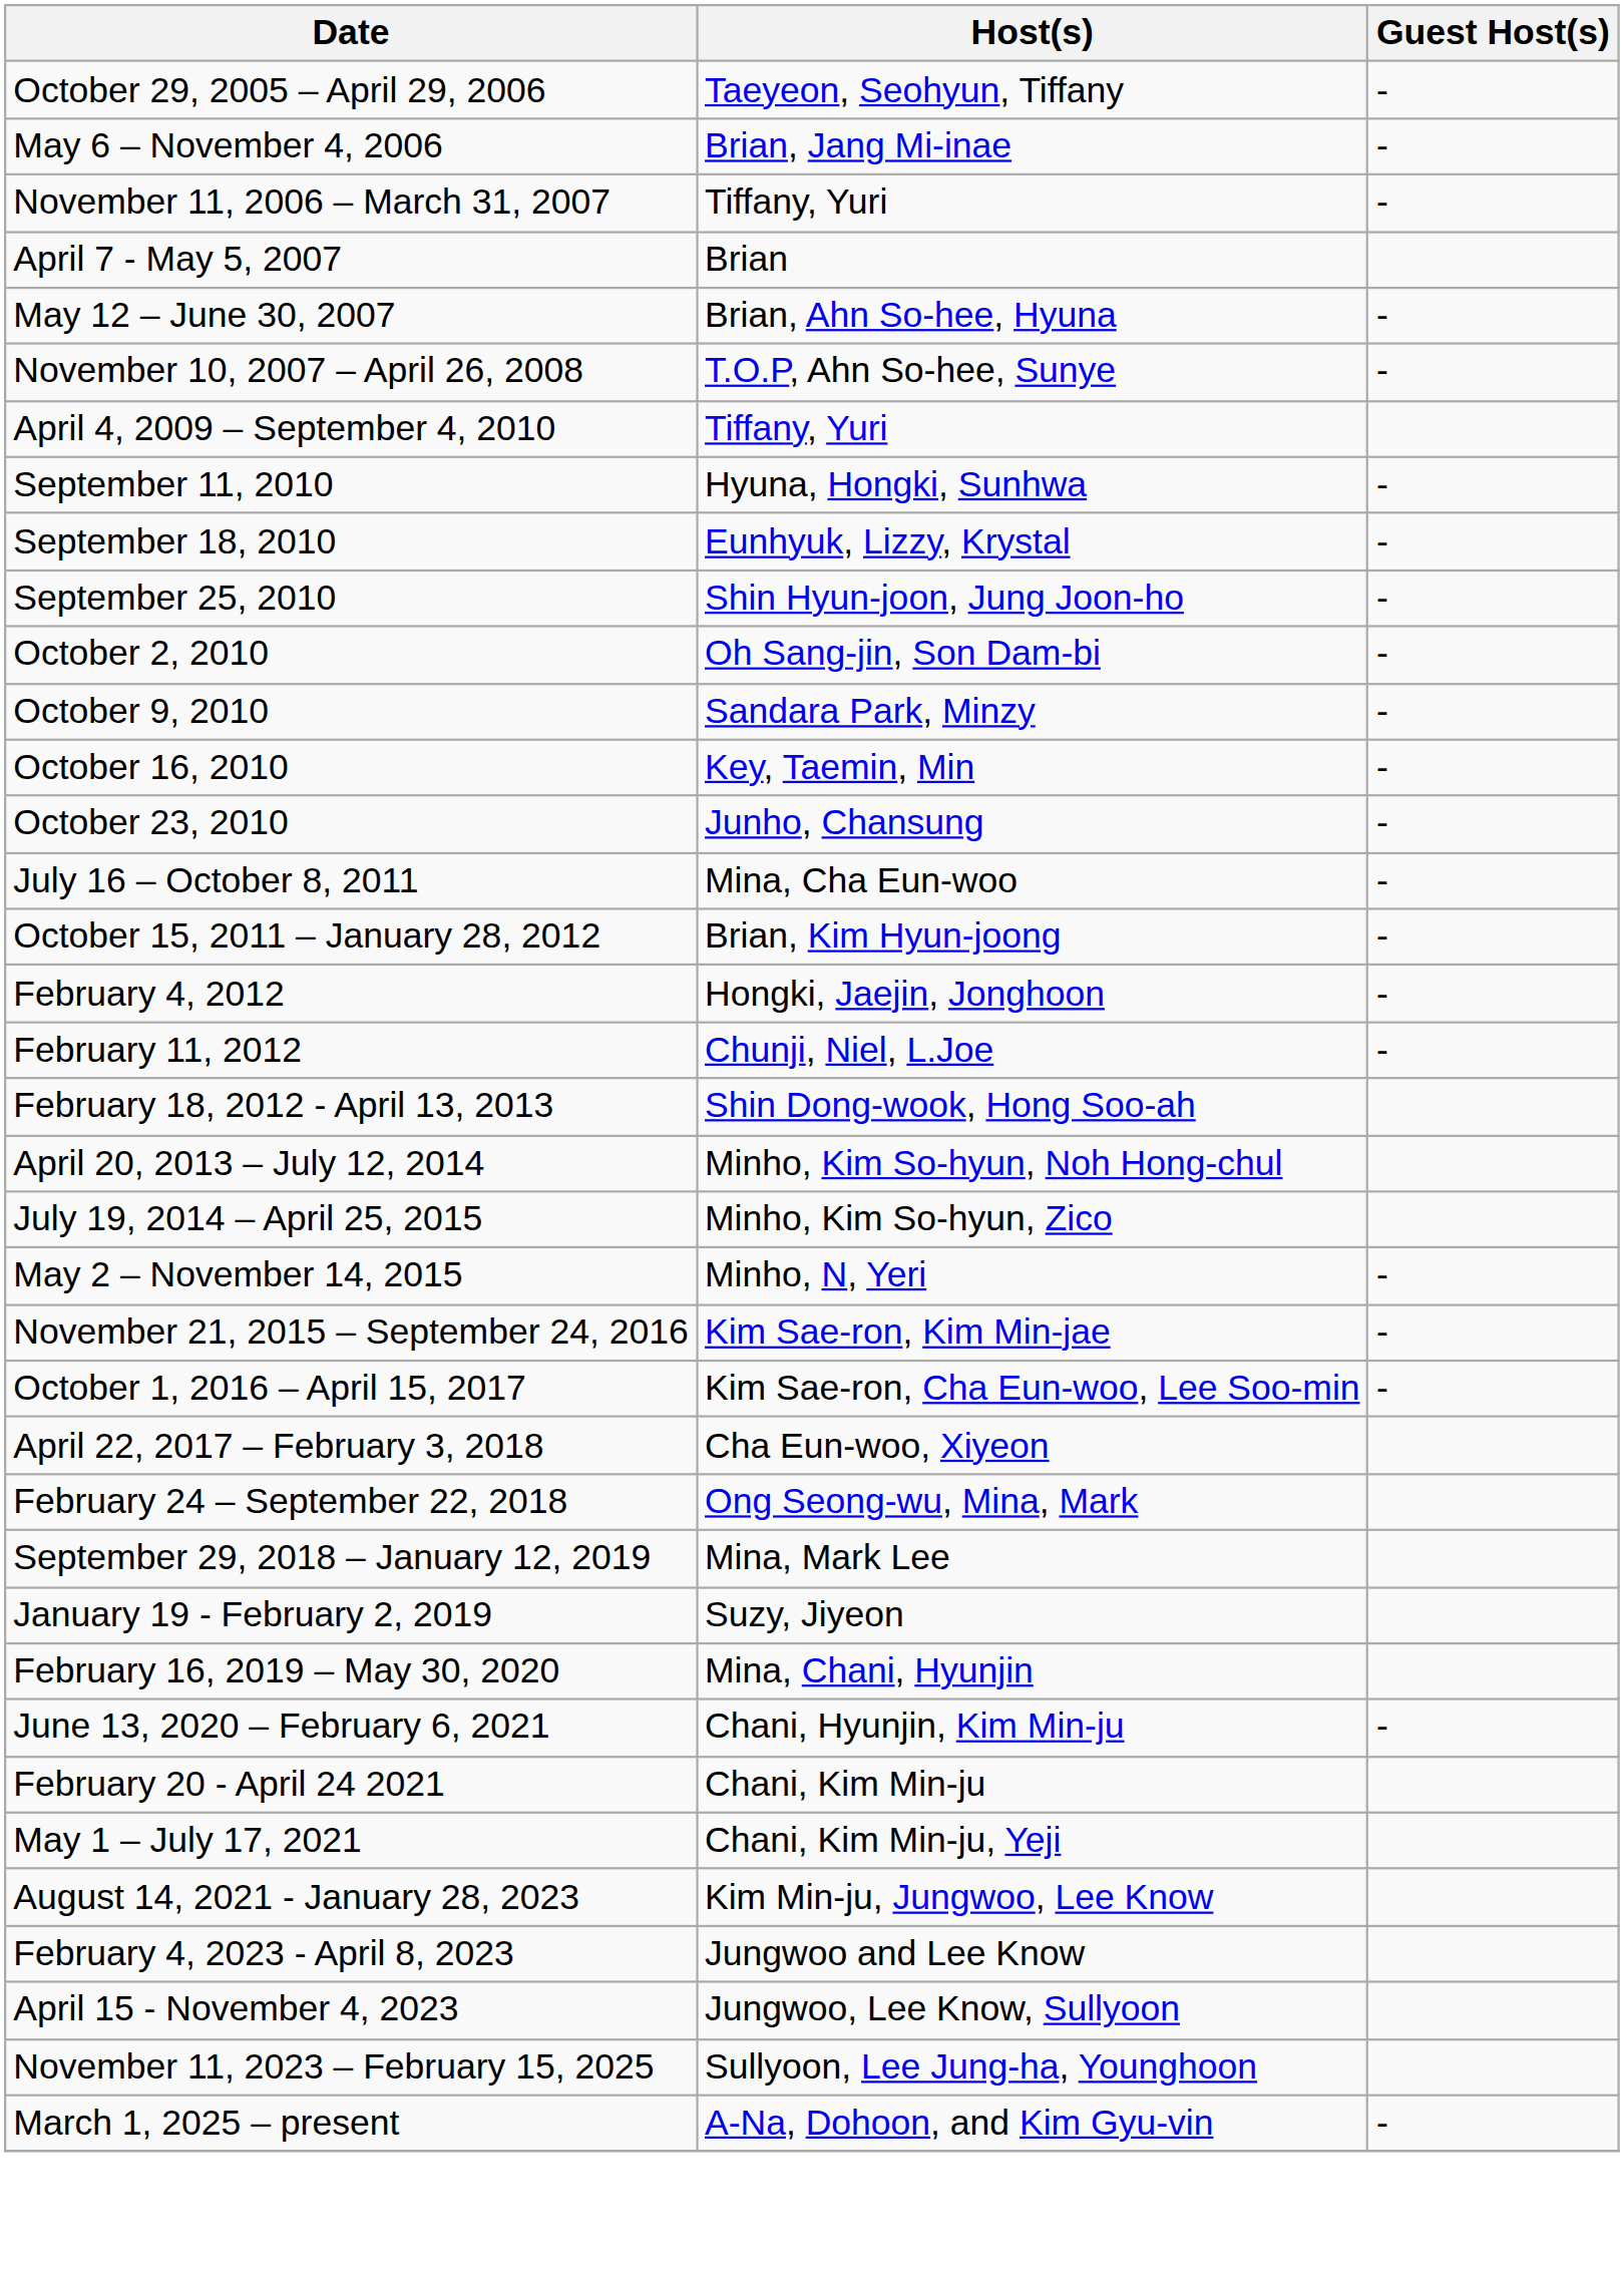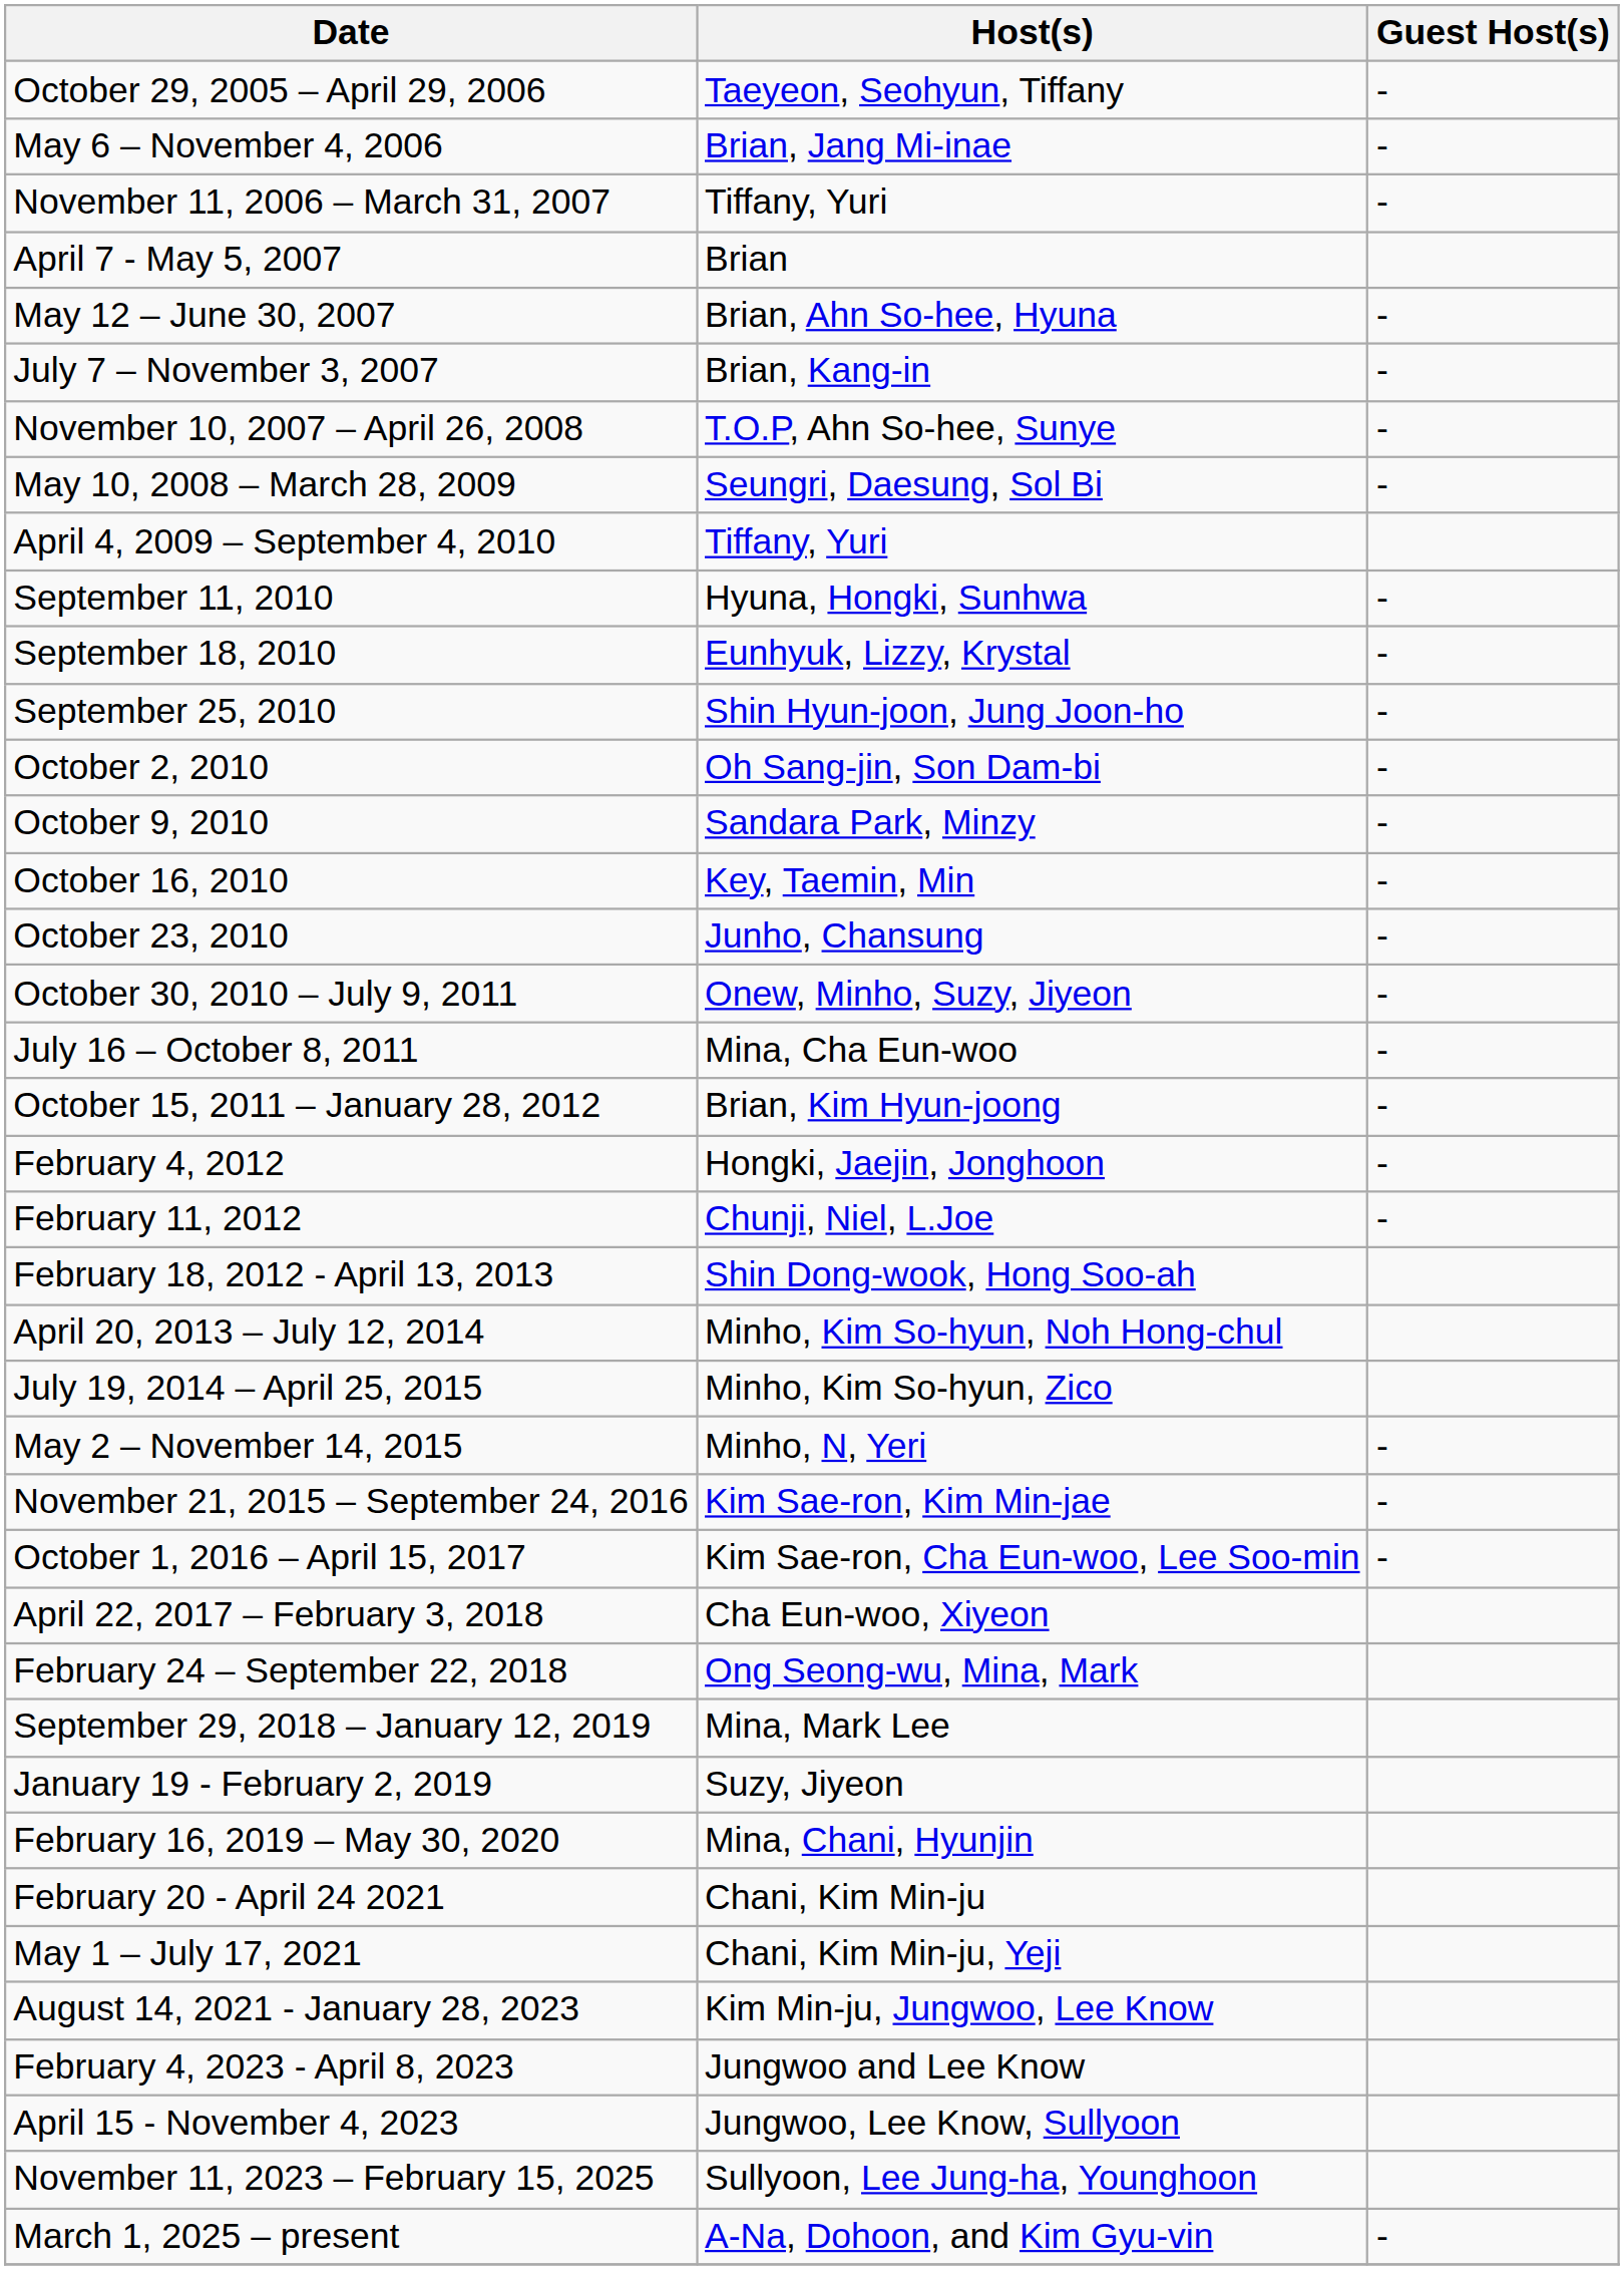+ row: July 7 – November 3, 2007 | Brian, Kang-in | -
+ row: May 10, 2008 – March 28, 2009 | Seungri, Daesung, Sol Bi | -
+ row: October 30, 2010 – July 9, 2011 | Onew, Minho, Suzy, Jiyeon | -
- row: June 13, 2020 – February 6, 2021 | Chani, Hyunjin, Kim Min-ju | -
